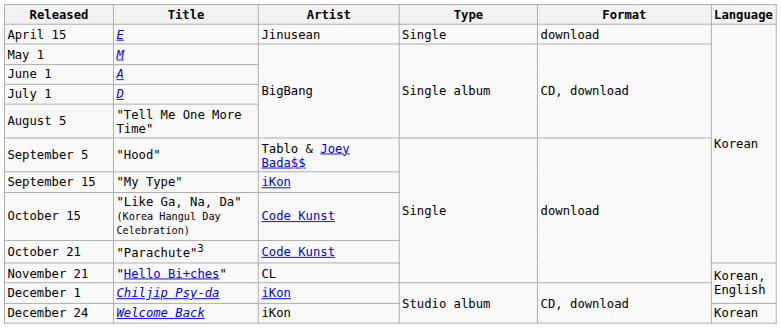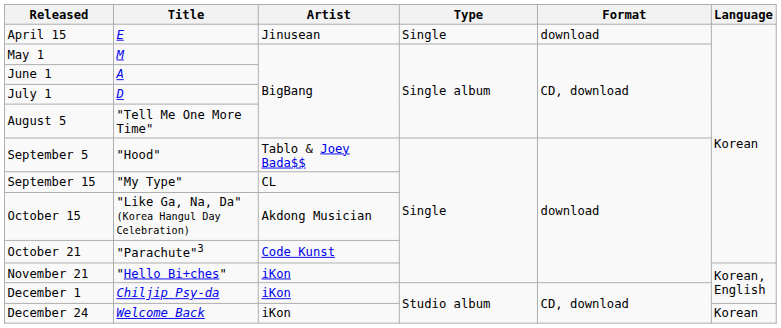September 15 | Artist: iKon -> CL
October 15 | Artist: Code Kunst -> Akdong Musician
November 21 | Artist: CL -> iKon
